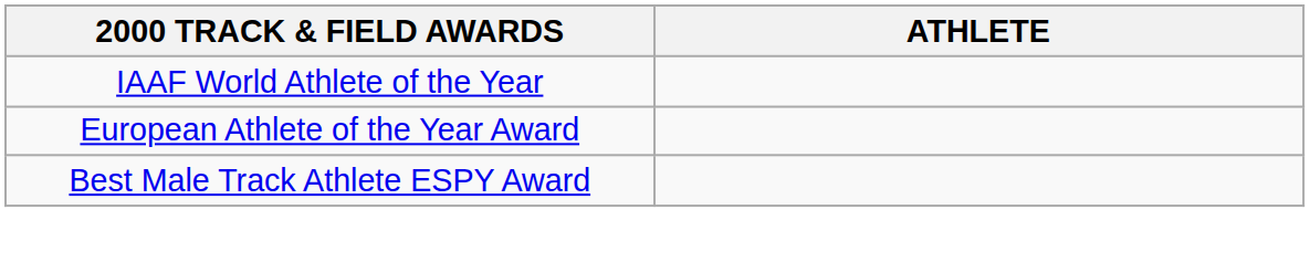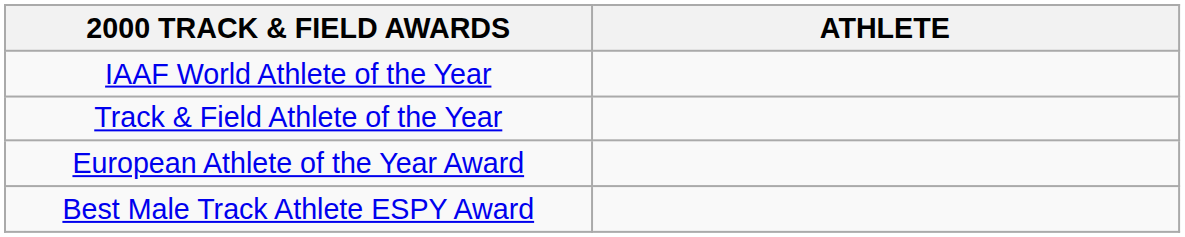+ row: Track & Field Athlete of the Year
